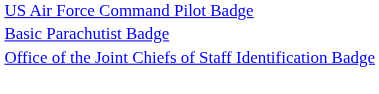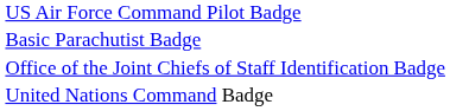+ row: United Nations Command Badge
